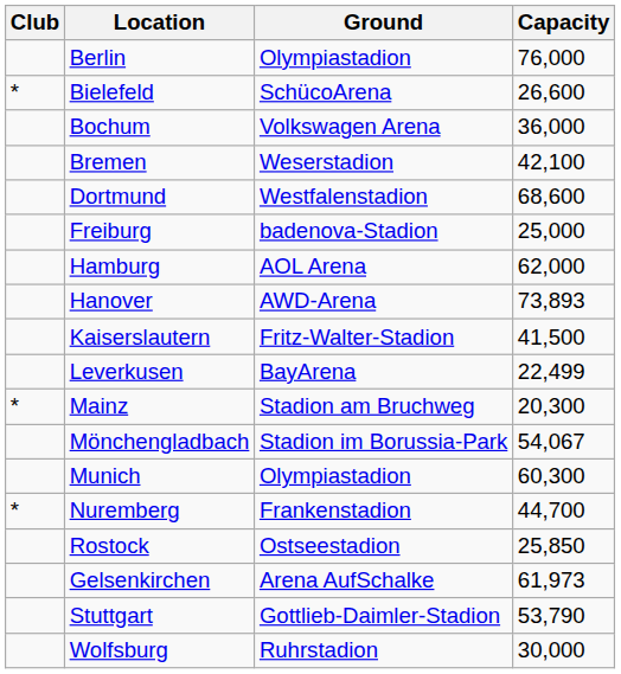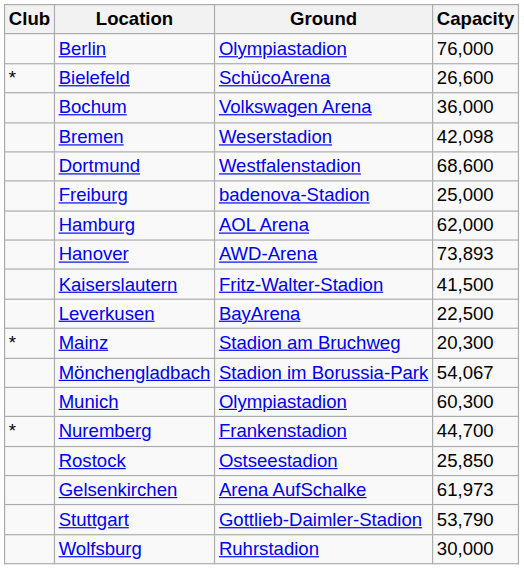Bremen | Capacity: 42,100 -> 42,098
Leverkusen | Capacity: 22,499 -> 22,500
